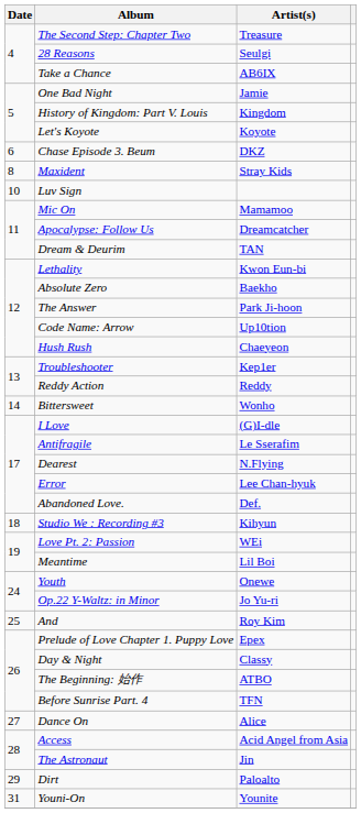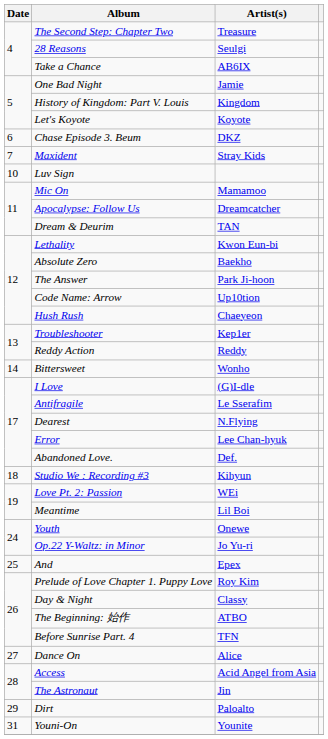Maxident | Date: 8 -> 7
And | Artist(s): Roy Kim -> Epex
Prelude of Love Chapter 1. Puppy Love | Artist(s): Epex -> Roy Kim
